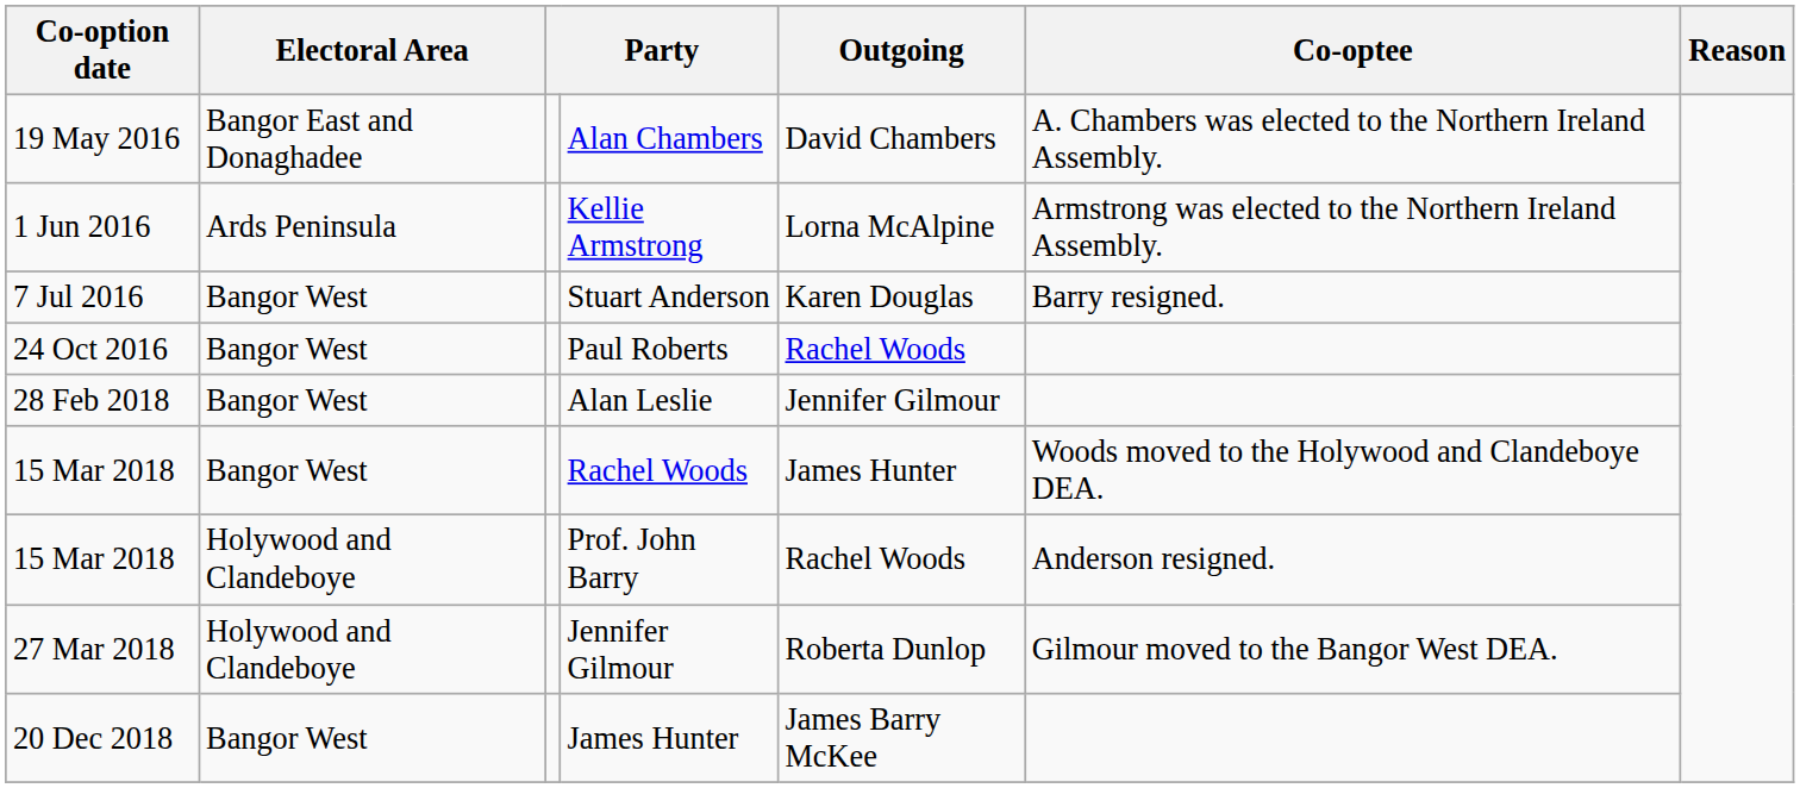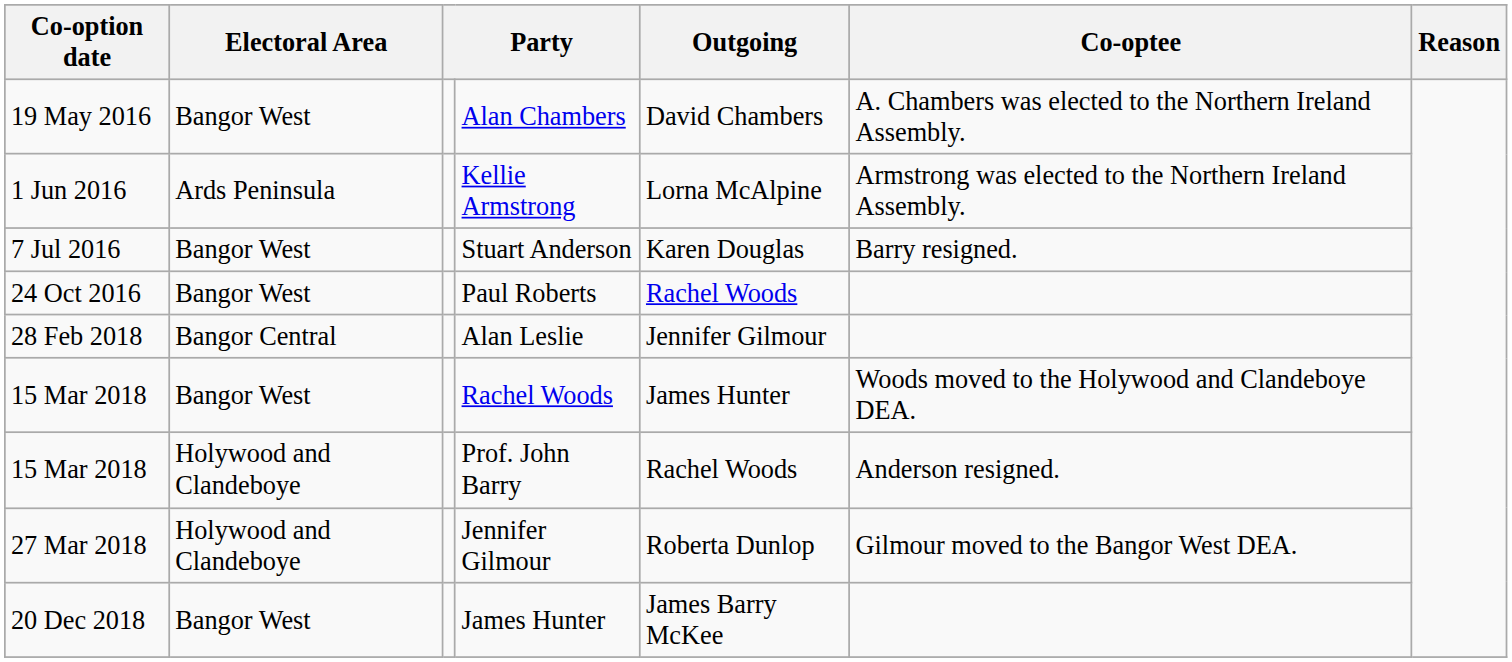Alan Chambers | Electoral Area: Bangor East and Donaghadee -> Bangor West
Alan Leslie | Electoral Area: Bangor West -> Bangor Central
